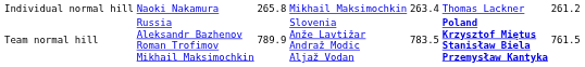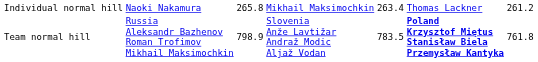Team normal hill | column 3: 789.9 -> 798.9
Team normal hill | column 7: 761.5 -> 761.8
